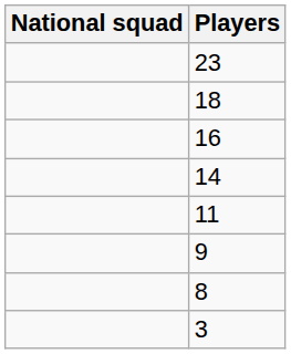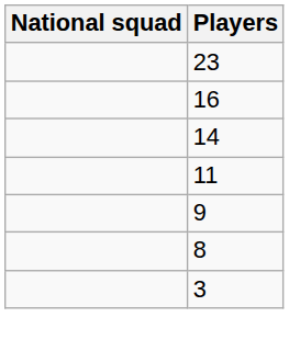- row: 18
